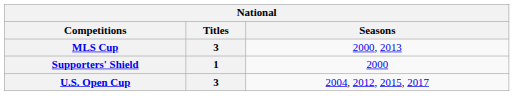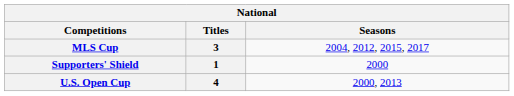MLS Cup | Seasons: 2000, 2013 -> 2004, 2012, 2015, 2017
U.S. Open Cup | Titles: 3 -> 4
U.S. Open Cup | Seasons: 2004, 2012, 2015, 2017 -> 2000, 2013
